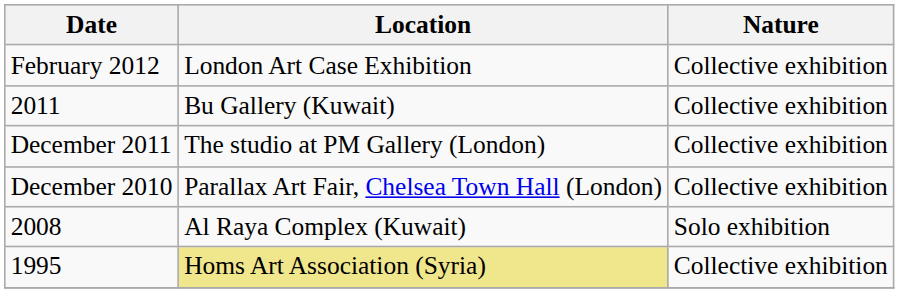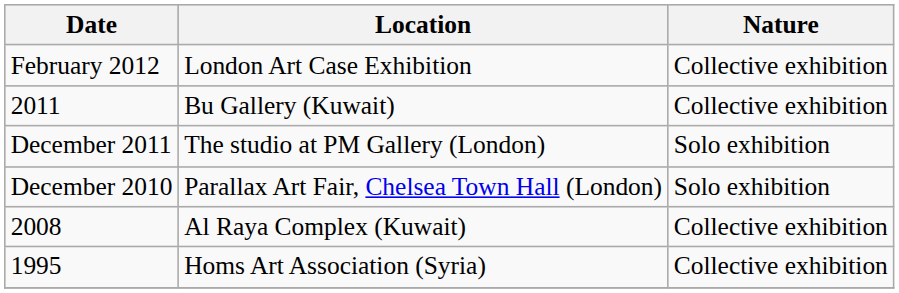December 2011 | Nature: Collective exhibition -> Solo exhibition
December 2010 | Nature: Collective exhibition -> Solo exhibition
2008 | Nature: Solo exhibition -> Collective exhibition
1995 | Location: khaki background -> no background
